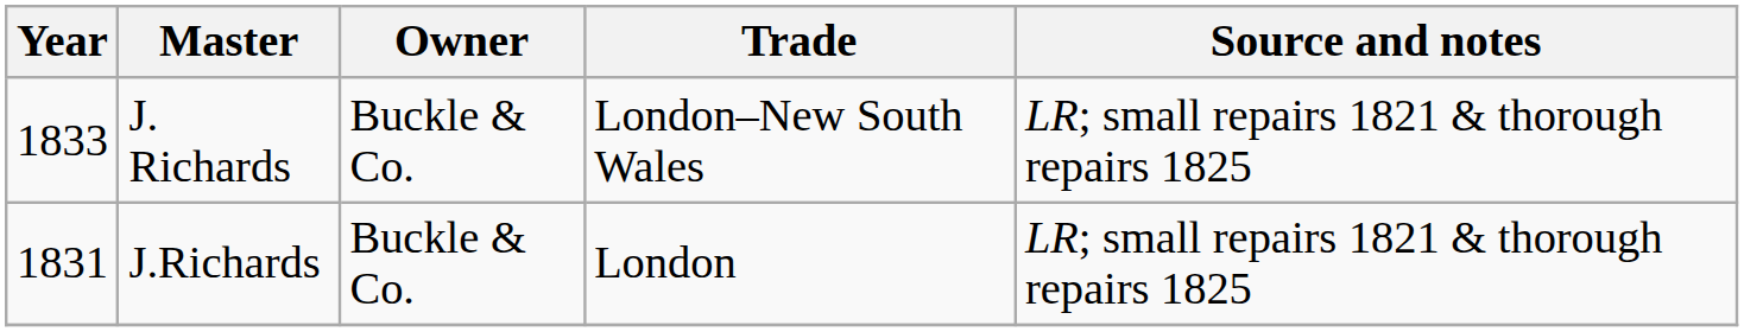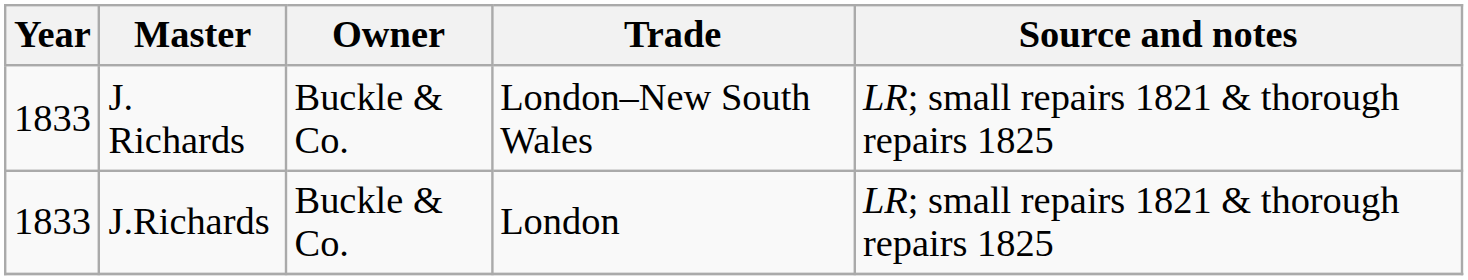J.Richards | Year: 1831 -> 1833
